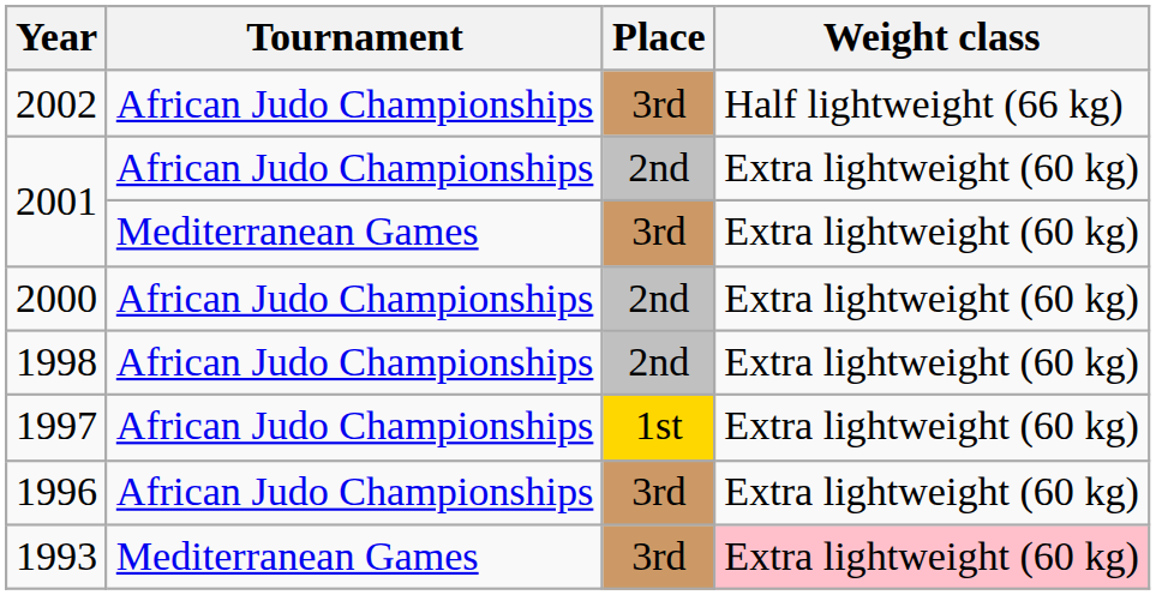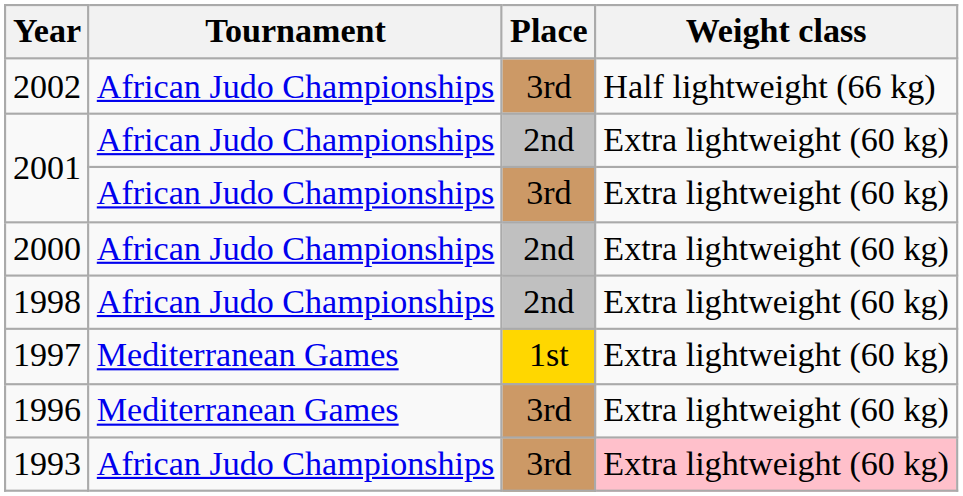2001 / 3rd | Tournament: Mediterranean Games -> African Judo Championships
1997 | Tournament: African Judo Championships -> Mediterranean Games
1996 | Tournament: African Judo Championships -> Mediterranean Games
1993 | Tournament: Mediterranean Games -> African Judo Championships
